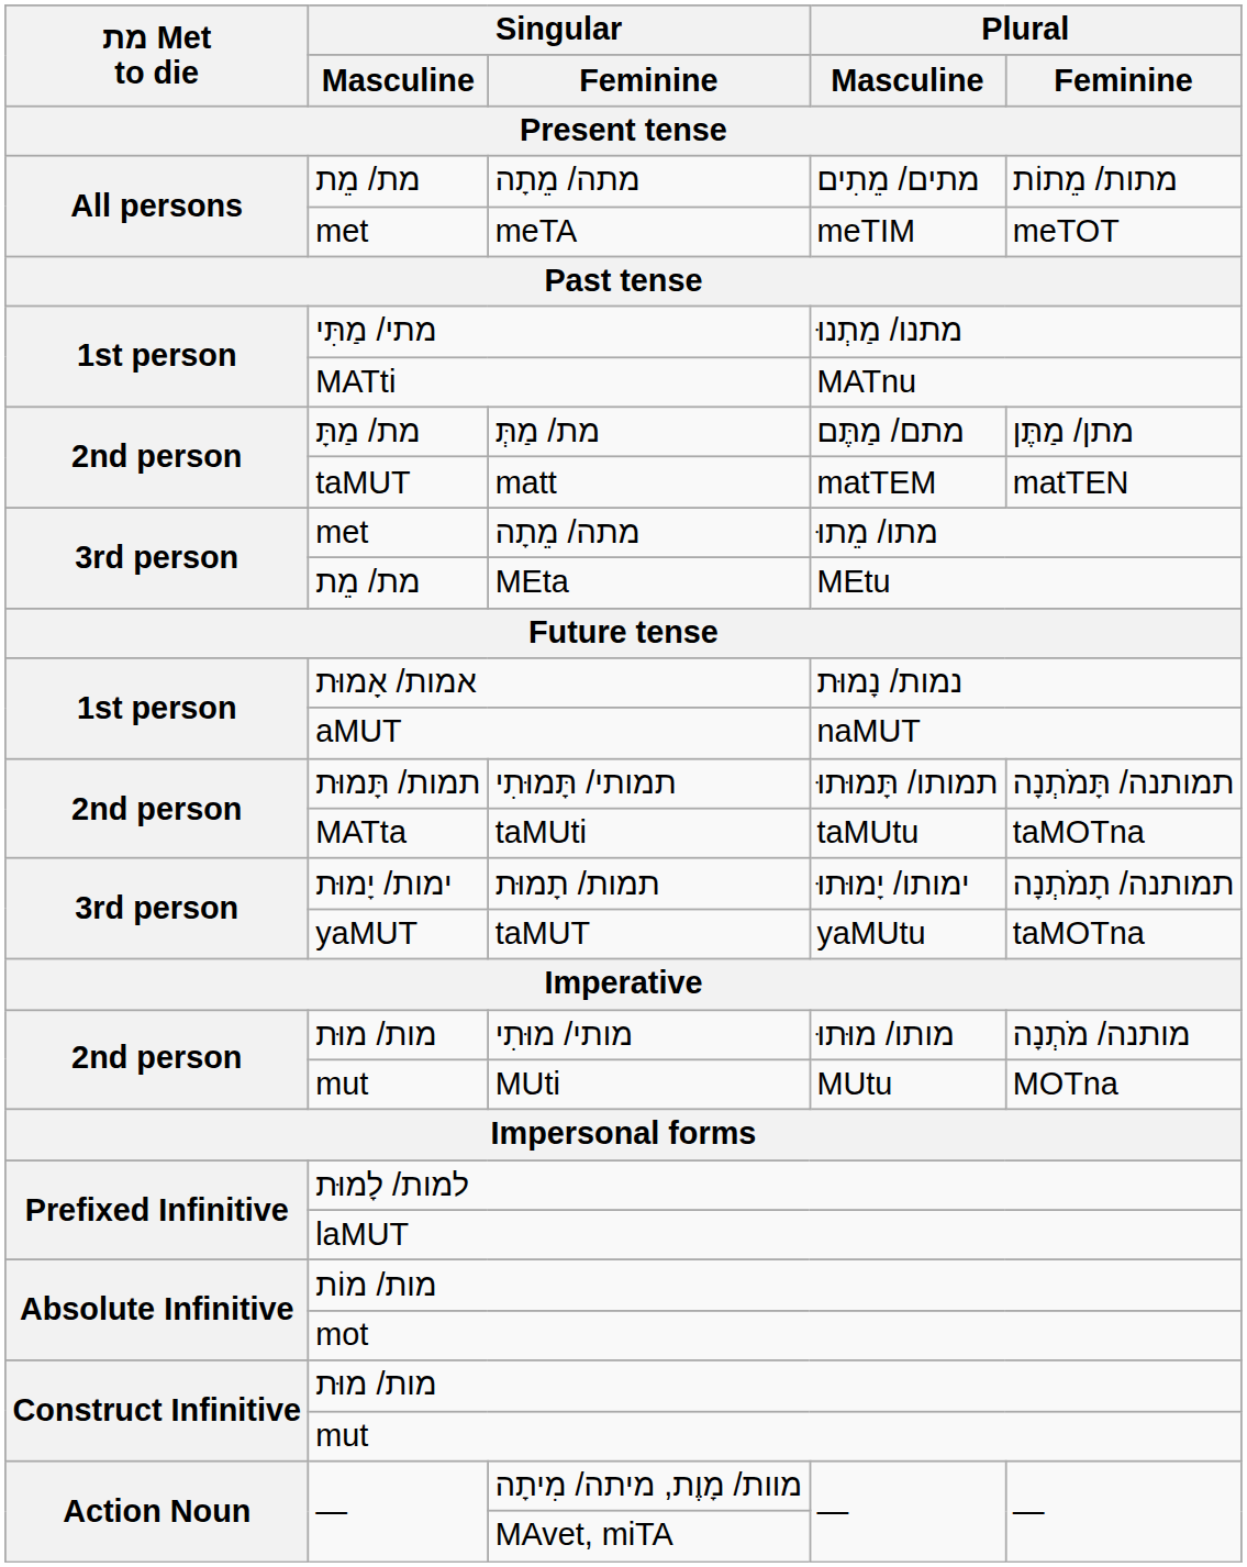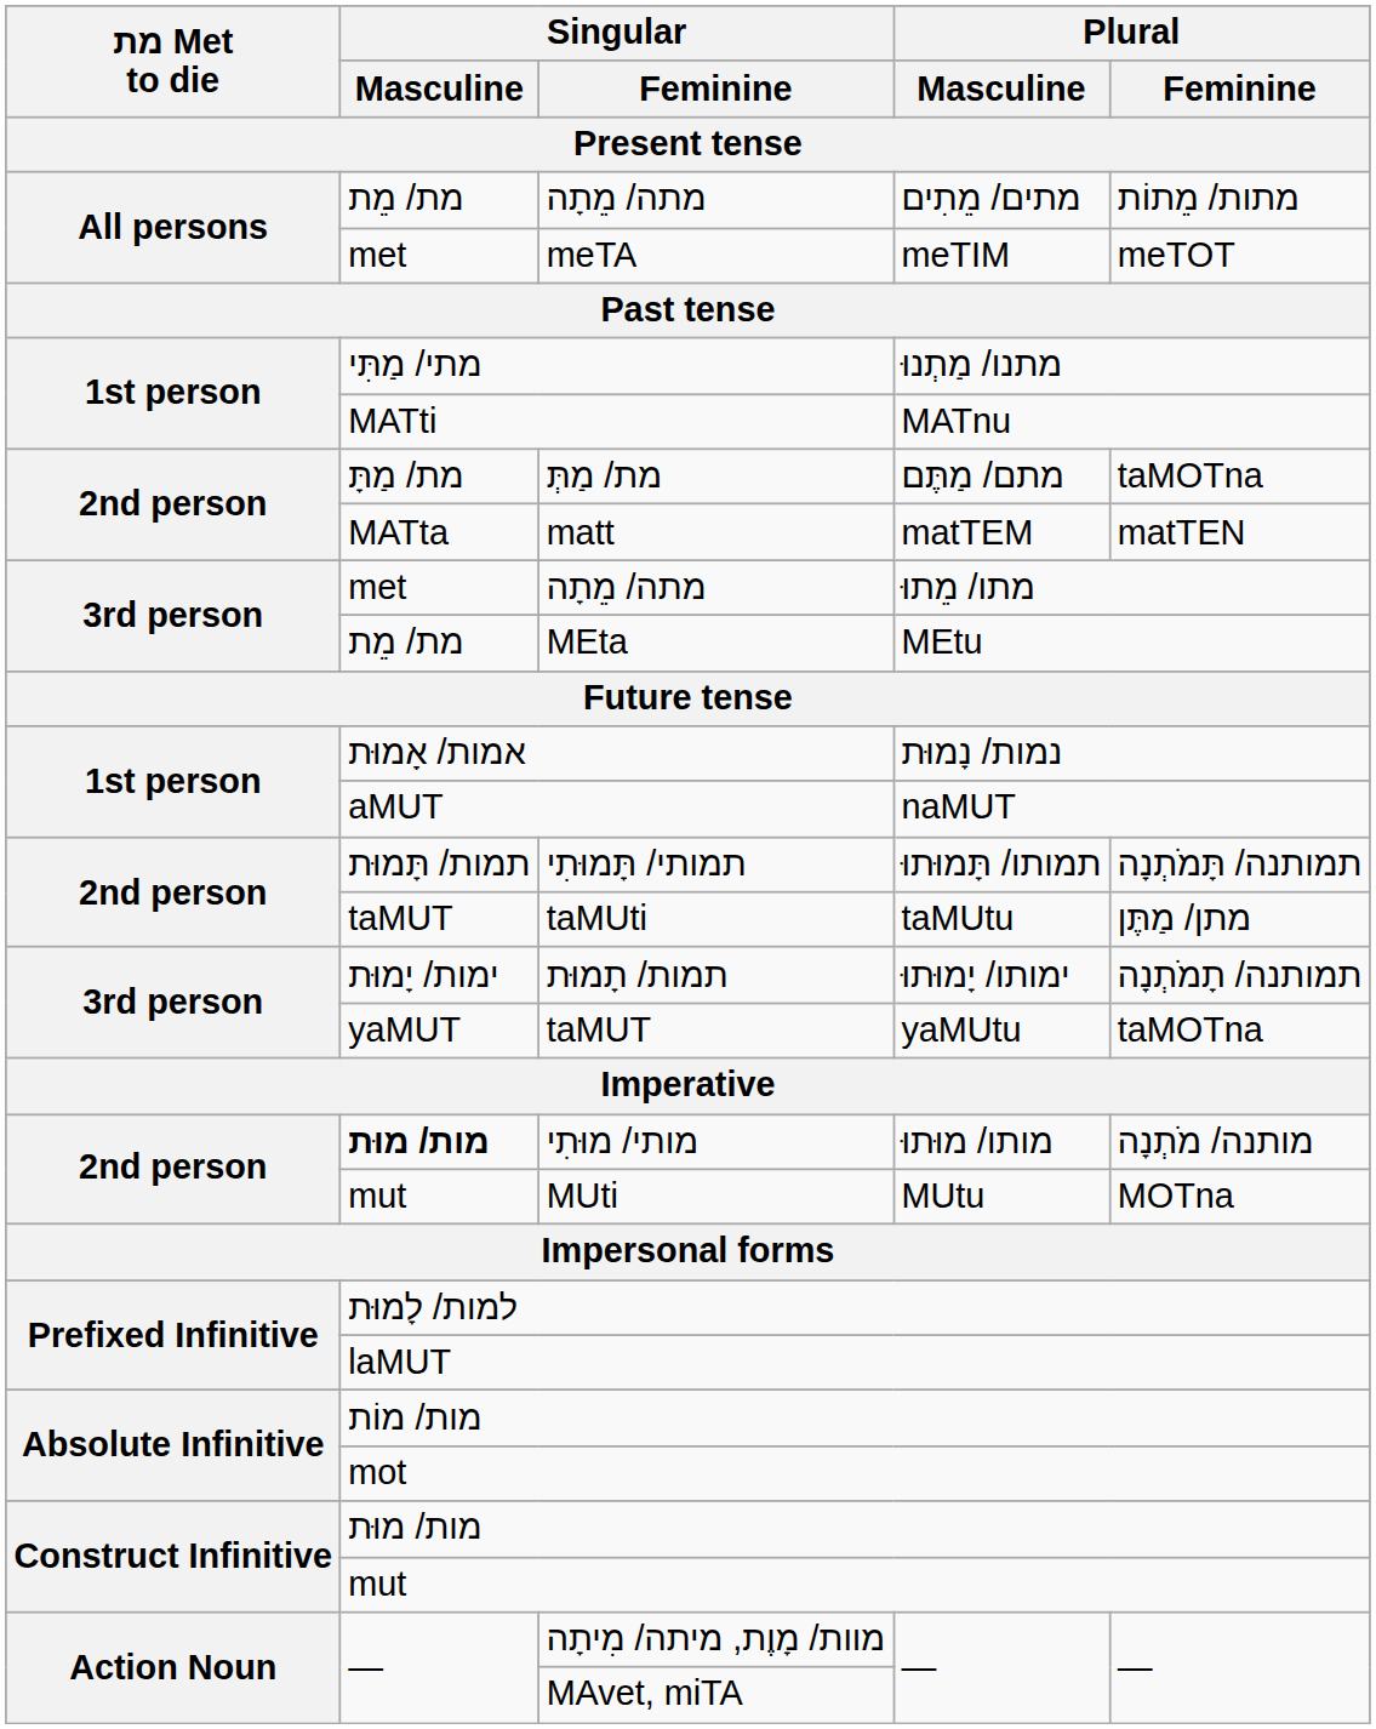מת/ מַתְּ | Plural / Feminine: מתן/ מַתֶּן -> taMOTna
matt | Singular / Masculine: taMUT -> MATta
taMUti | Singular / Masculine: MATta -> taMUT
taMUti | Plural / Feminine: taMOTna -> מתן/ מַתֶּן
מותי/ מוּתִי | Singular / Masculine: normal -> bold
